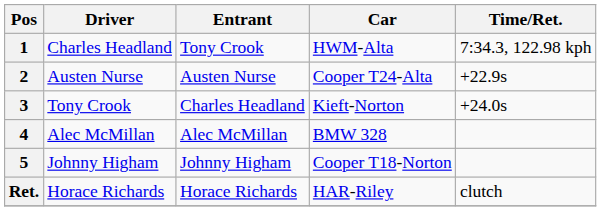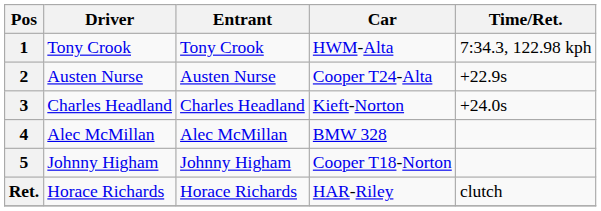1 | Driver: Charles Headland -> Tony Crook
3 | Driver: Tony Crook -> Charles Headland
